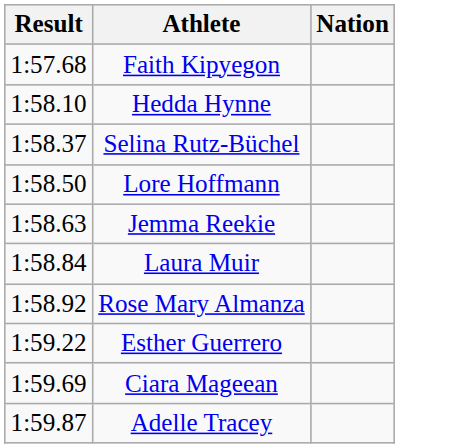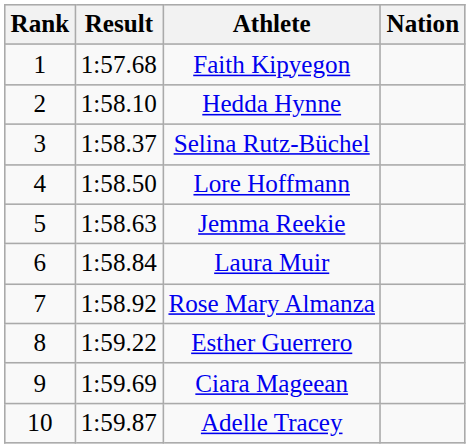+ column: Rank | 1 | 2 | 3 | 4 | 5 | 6 | 7 | 8 | 9 | 10
